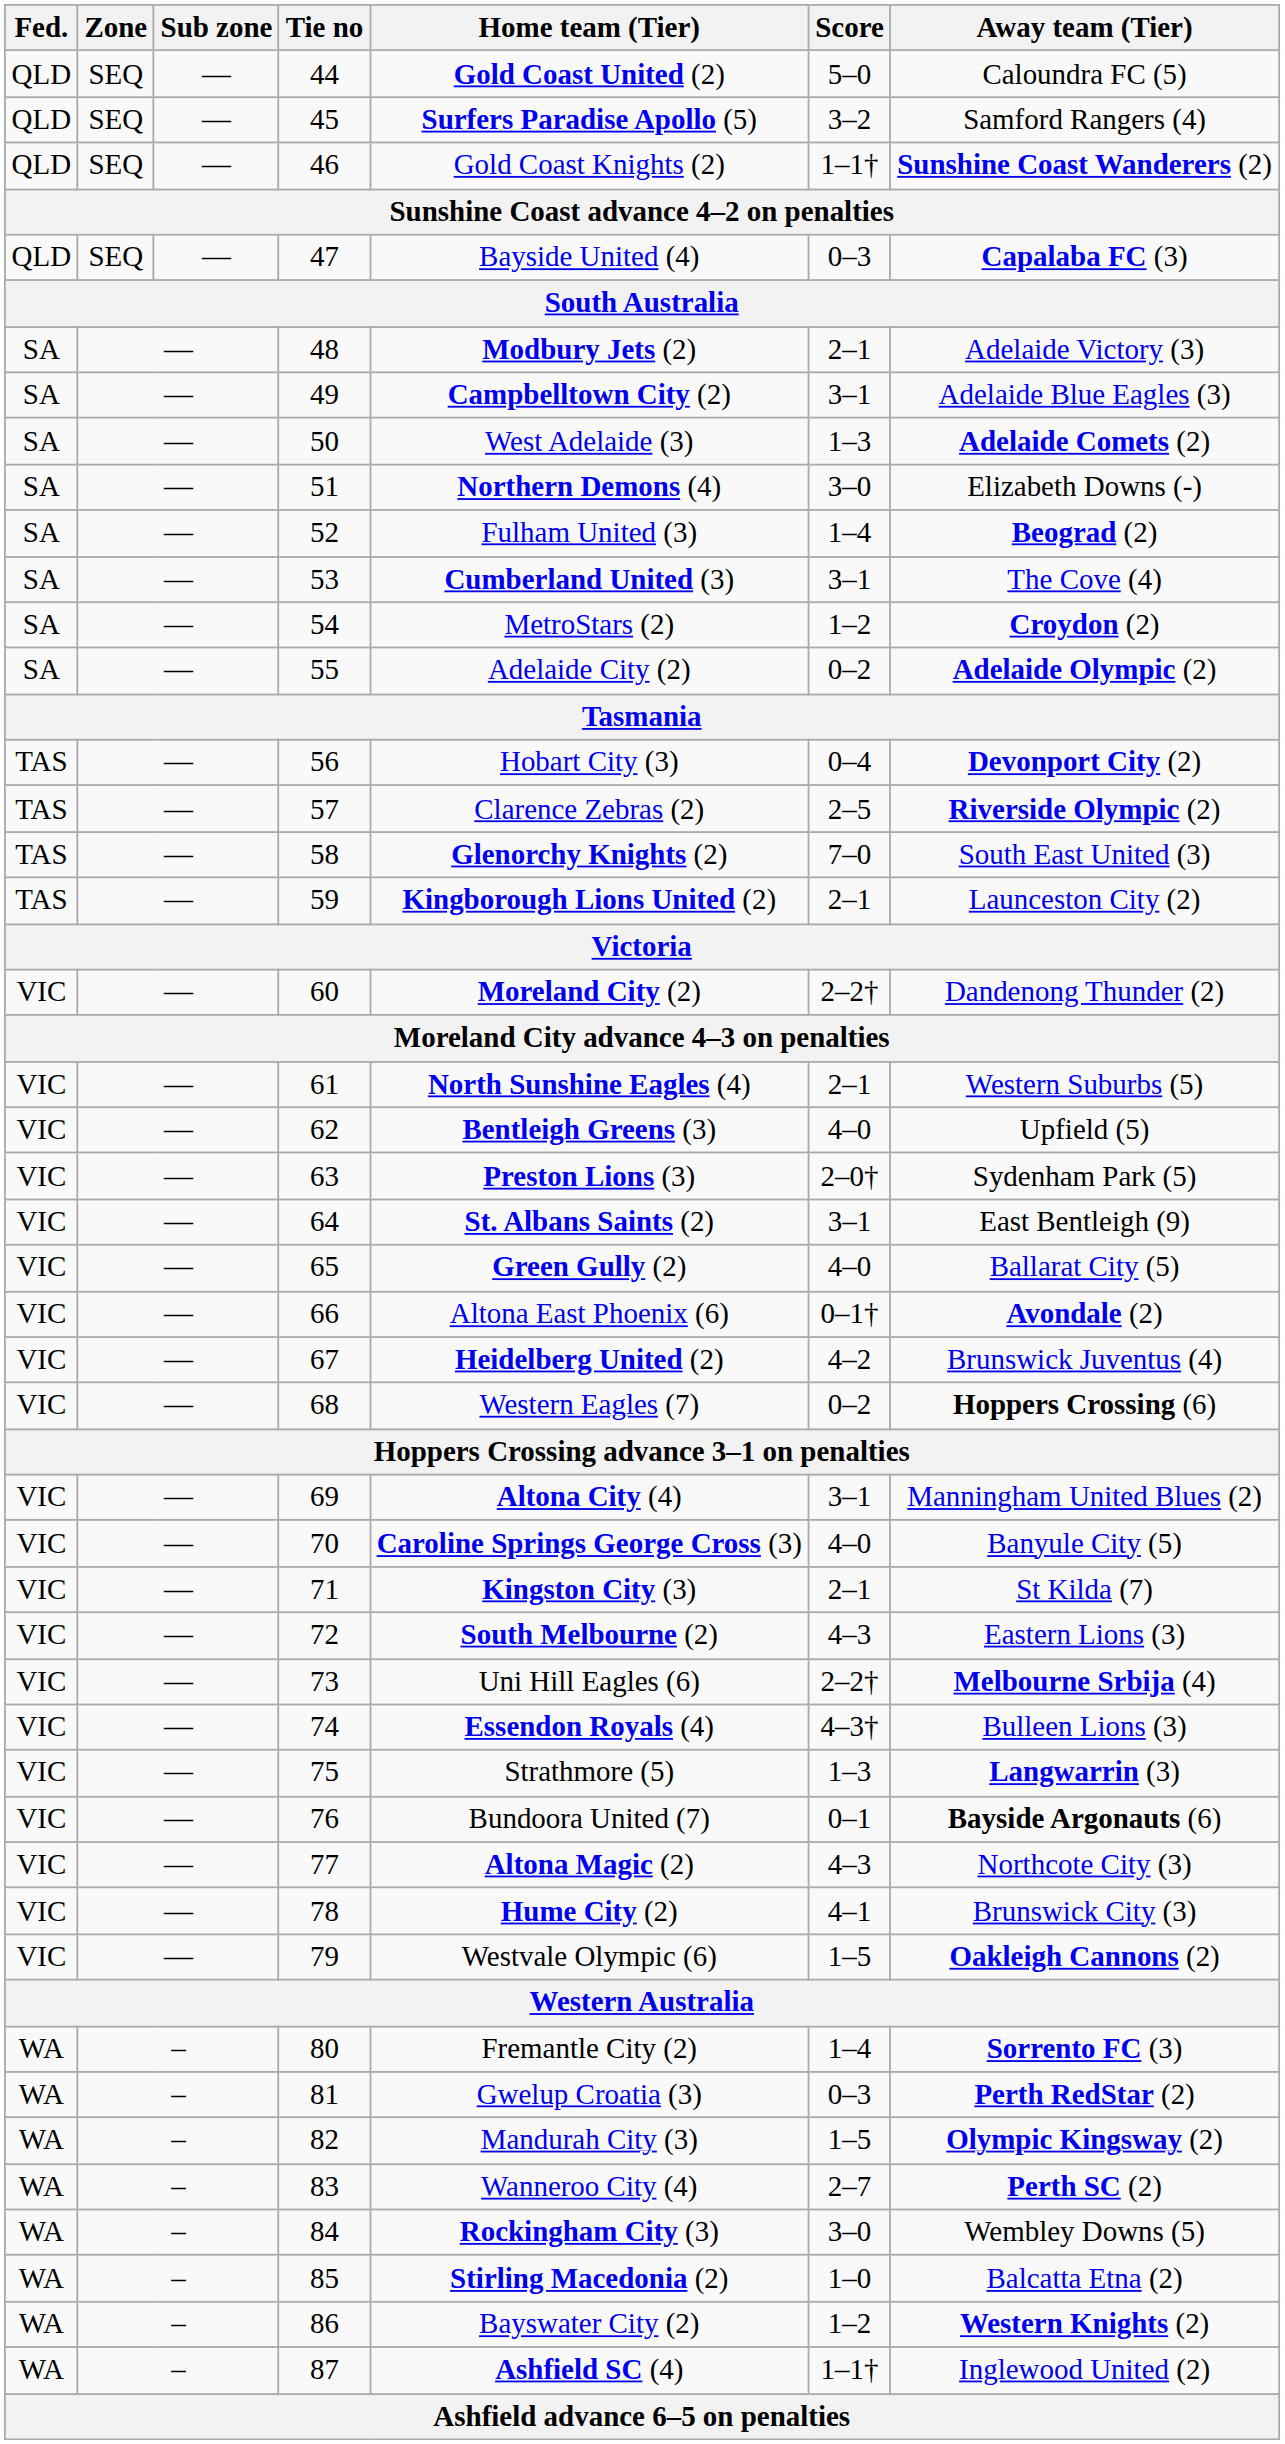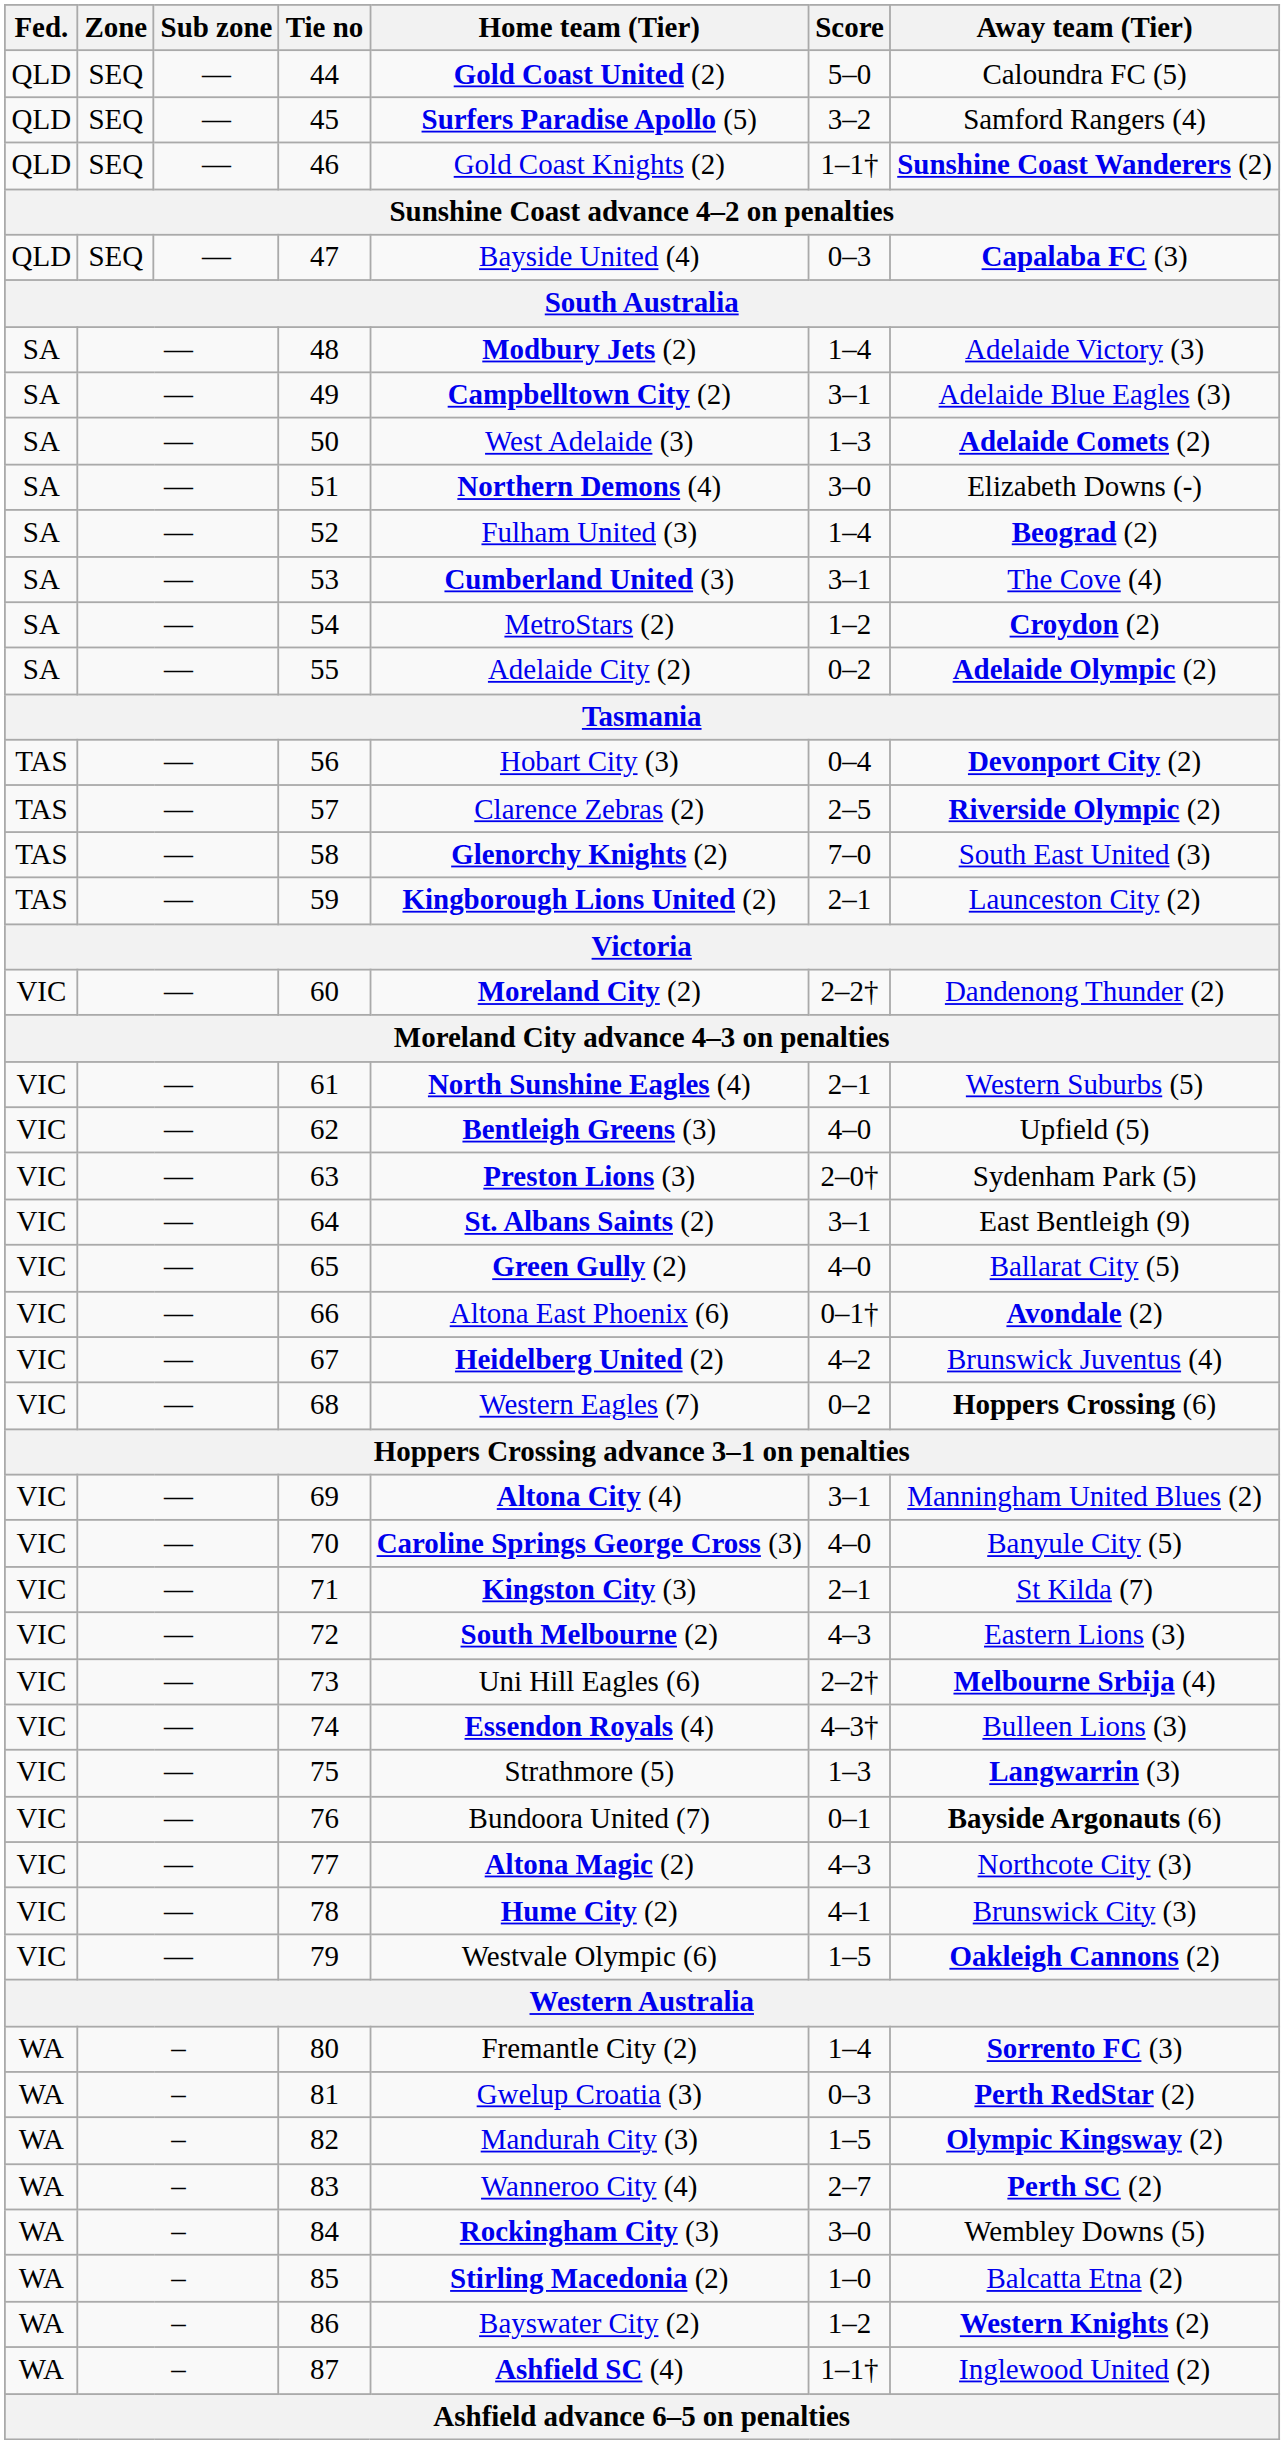48 | Score: 2–1 -> 1–4
